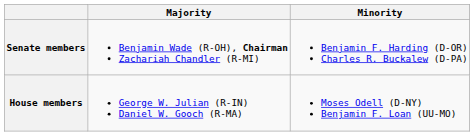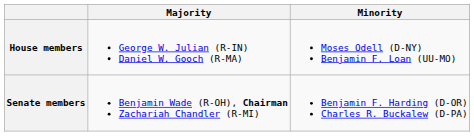rows swapped: Senate members <-> House members
